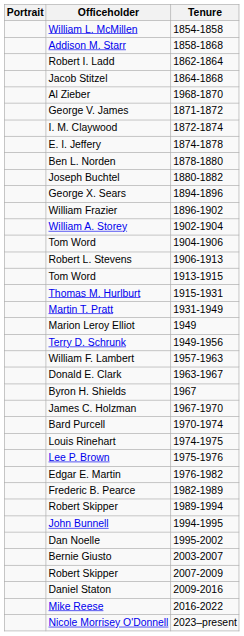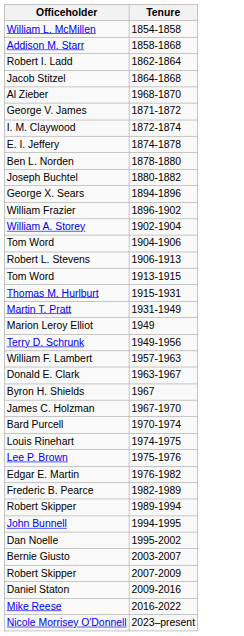- column: Portrait
